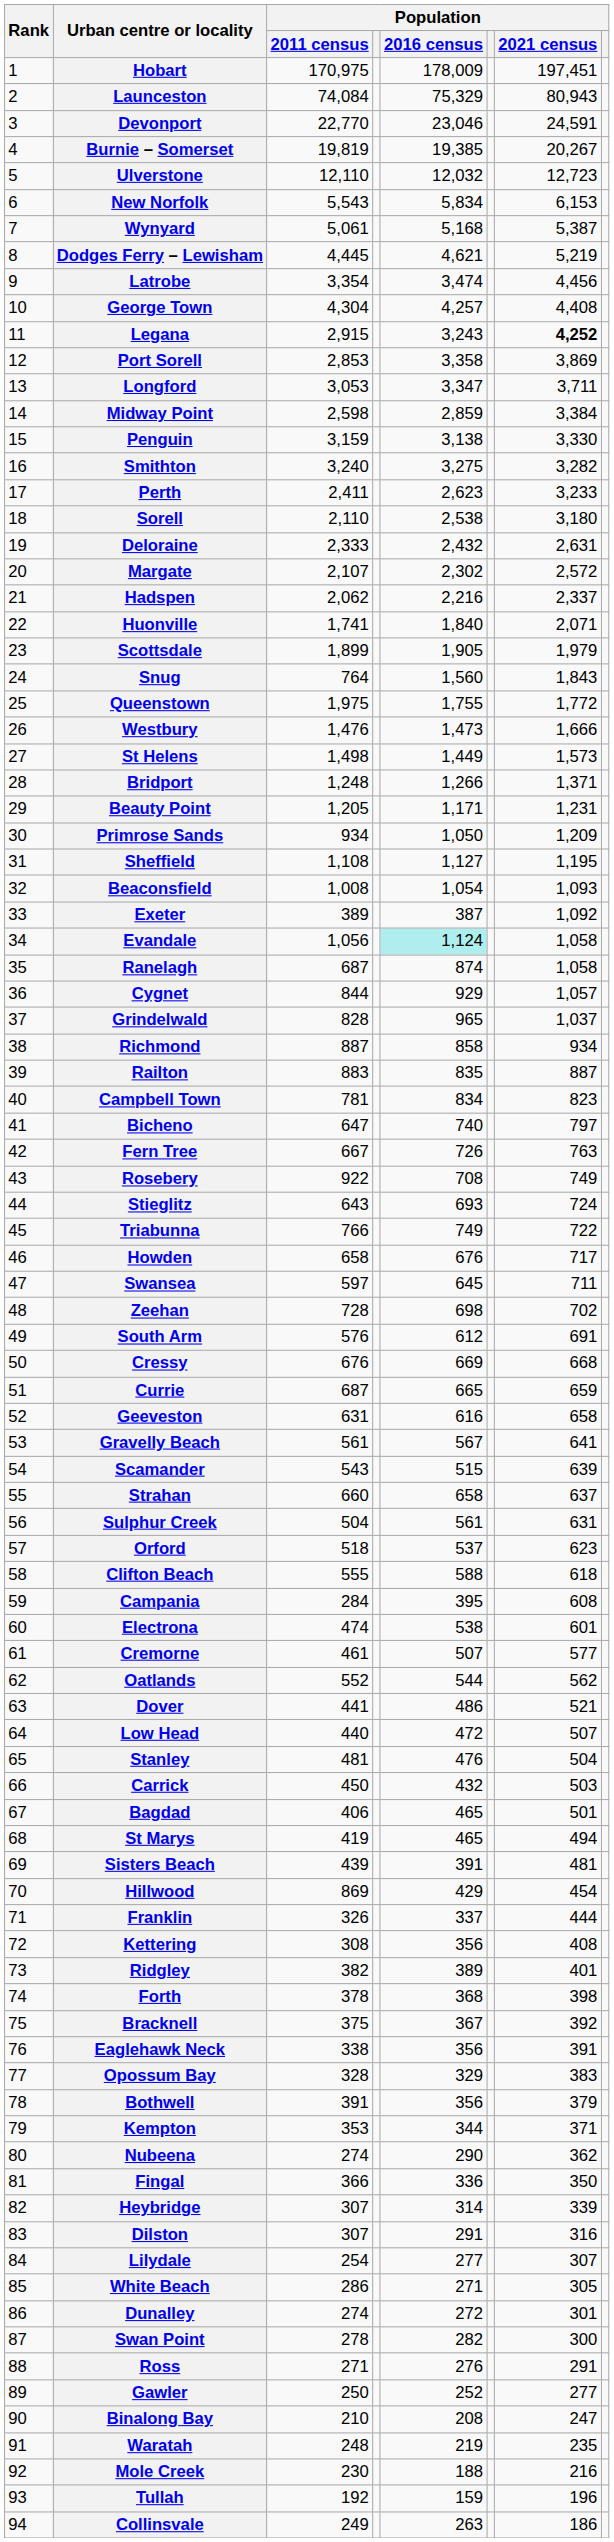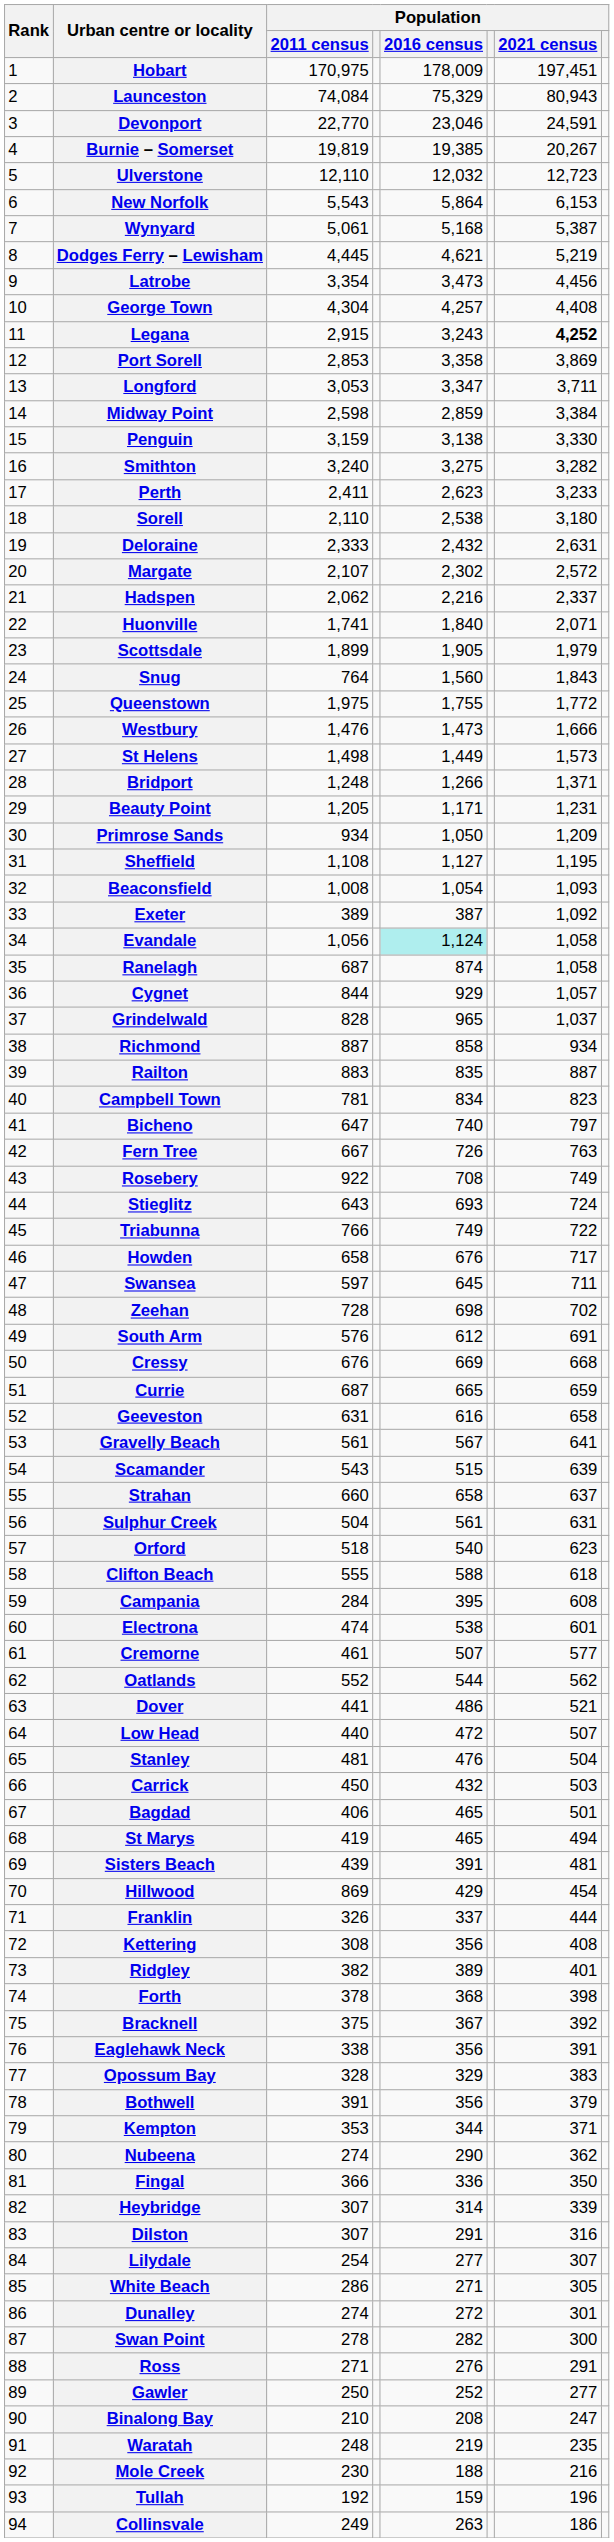New Norfolk | Population / 2016 census: 5,834 -> 5,864
Latrobe | Population / 2016 census: 3,474 -> 3,473
Orford | Population / 2016 census: 537 -> 540
